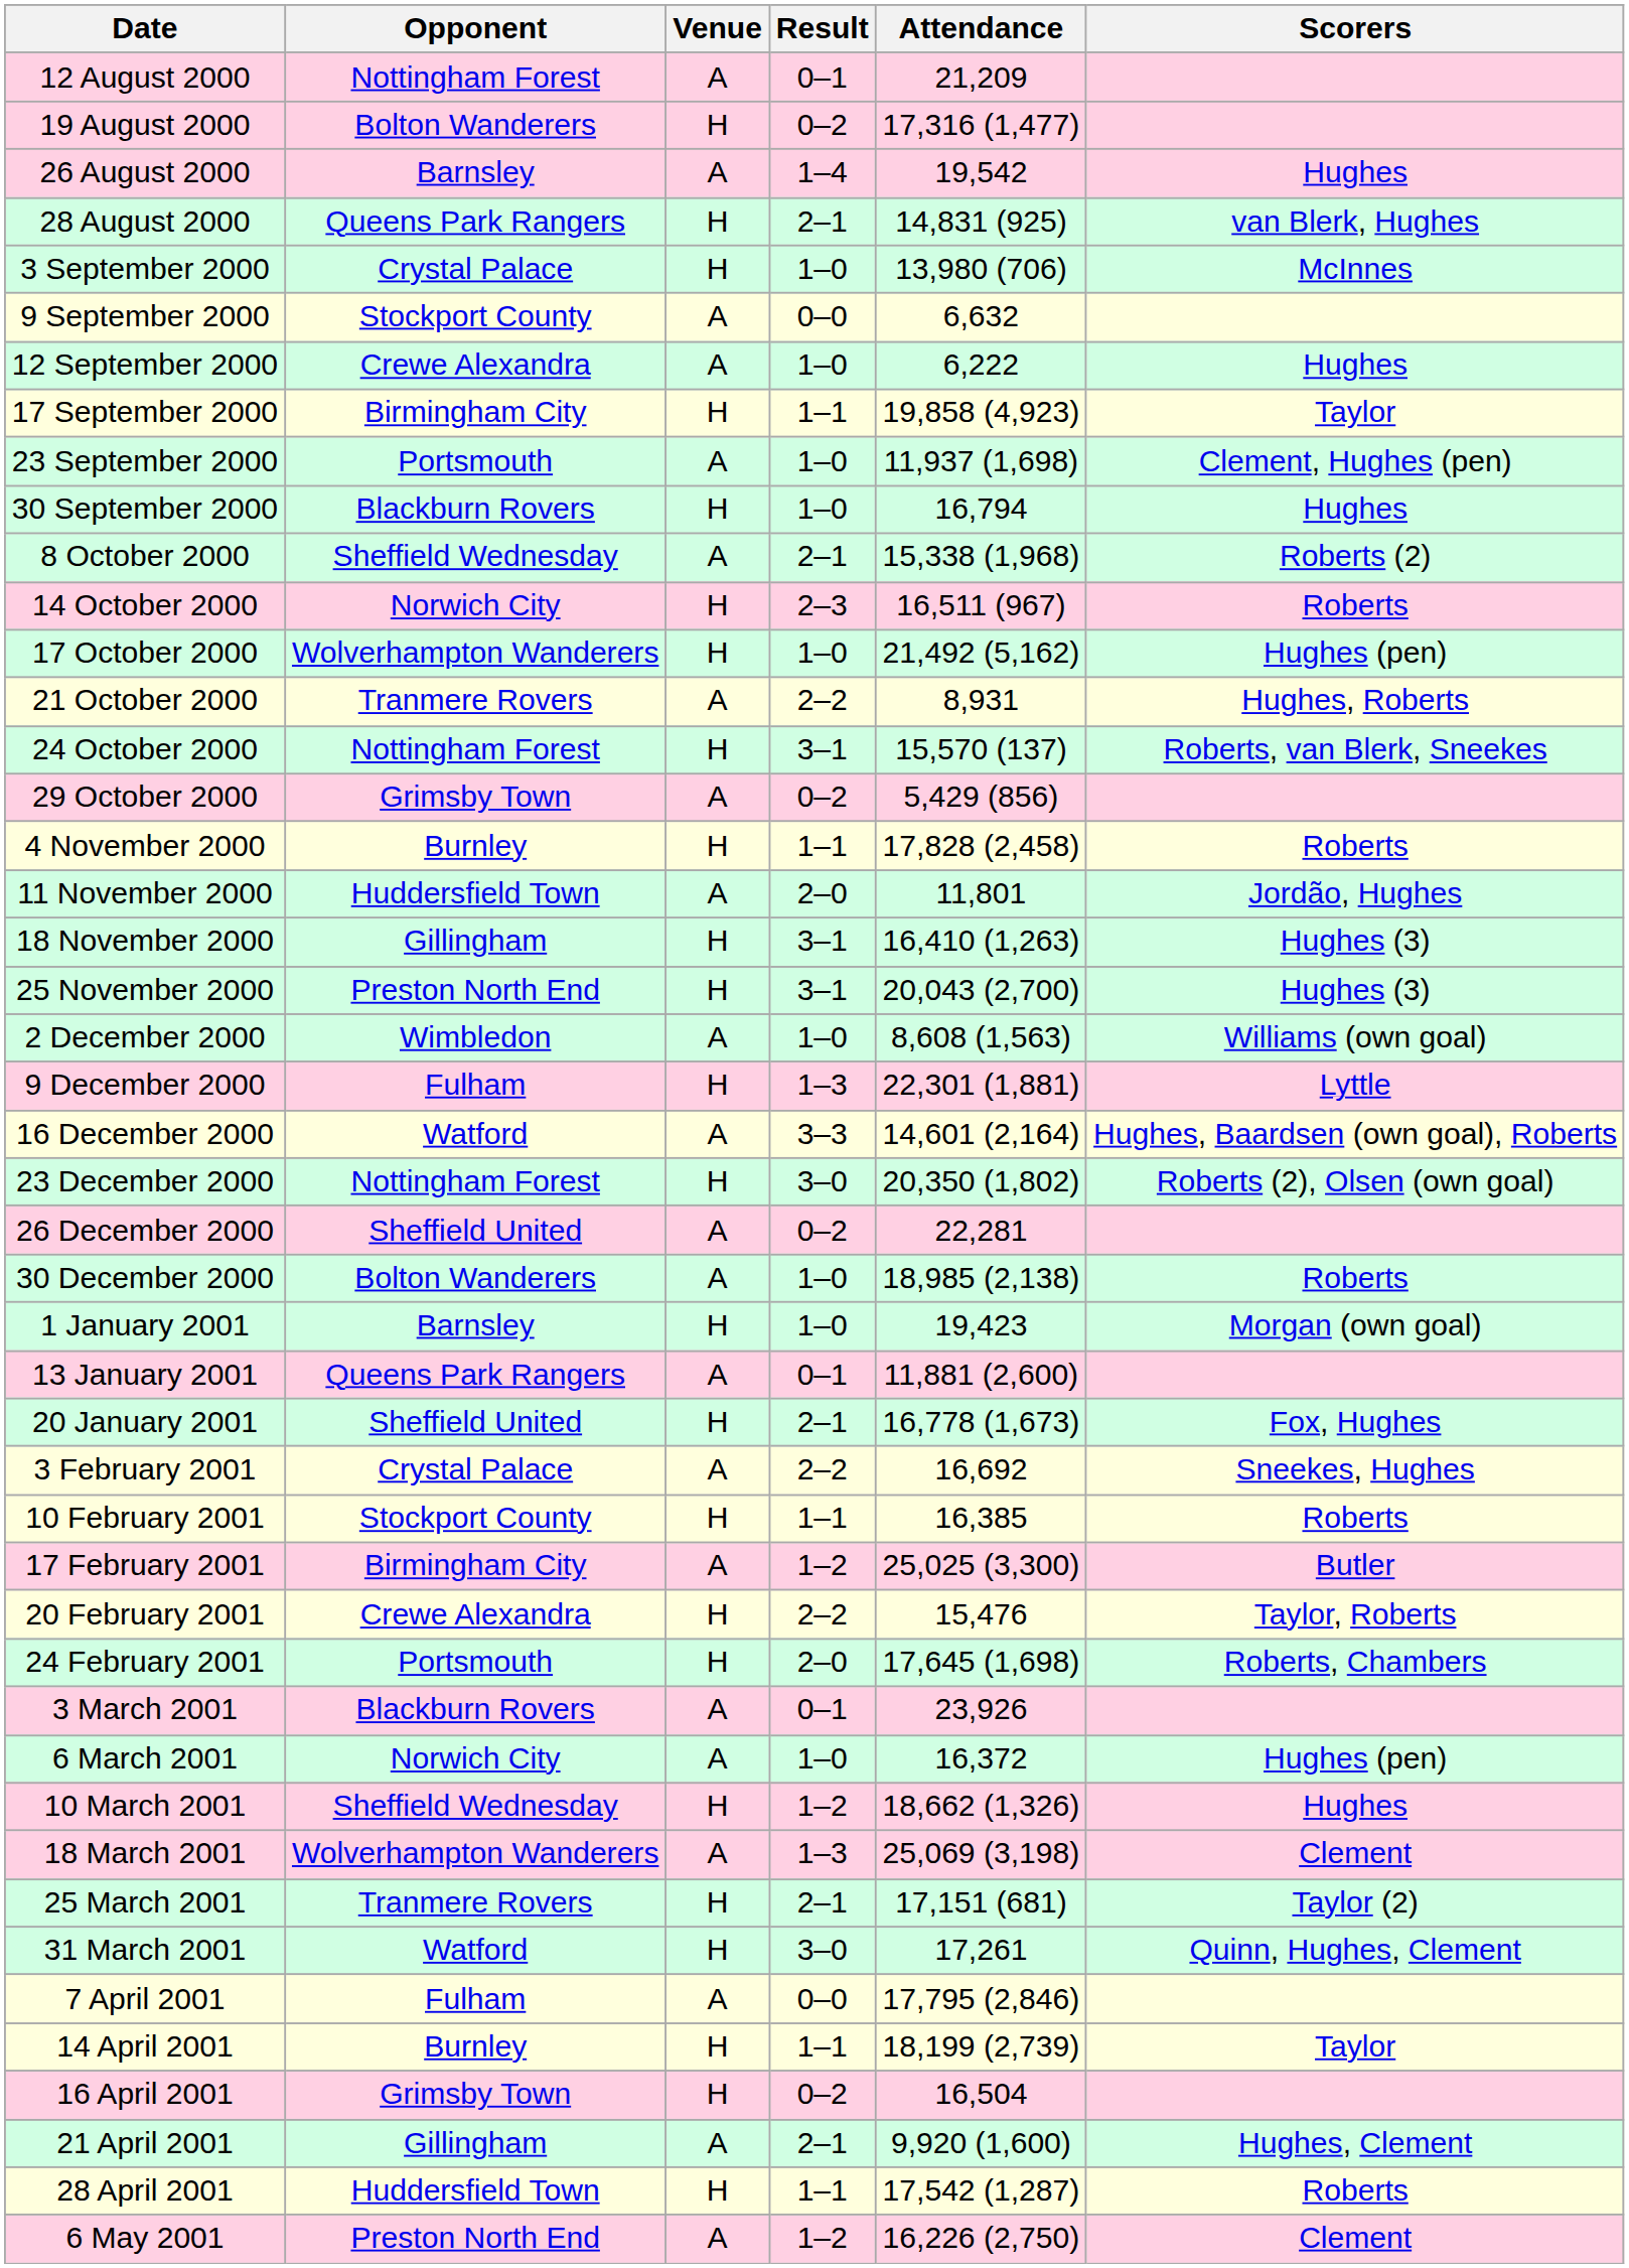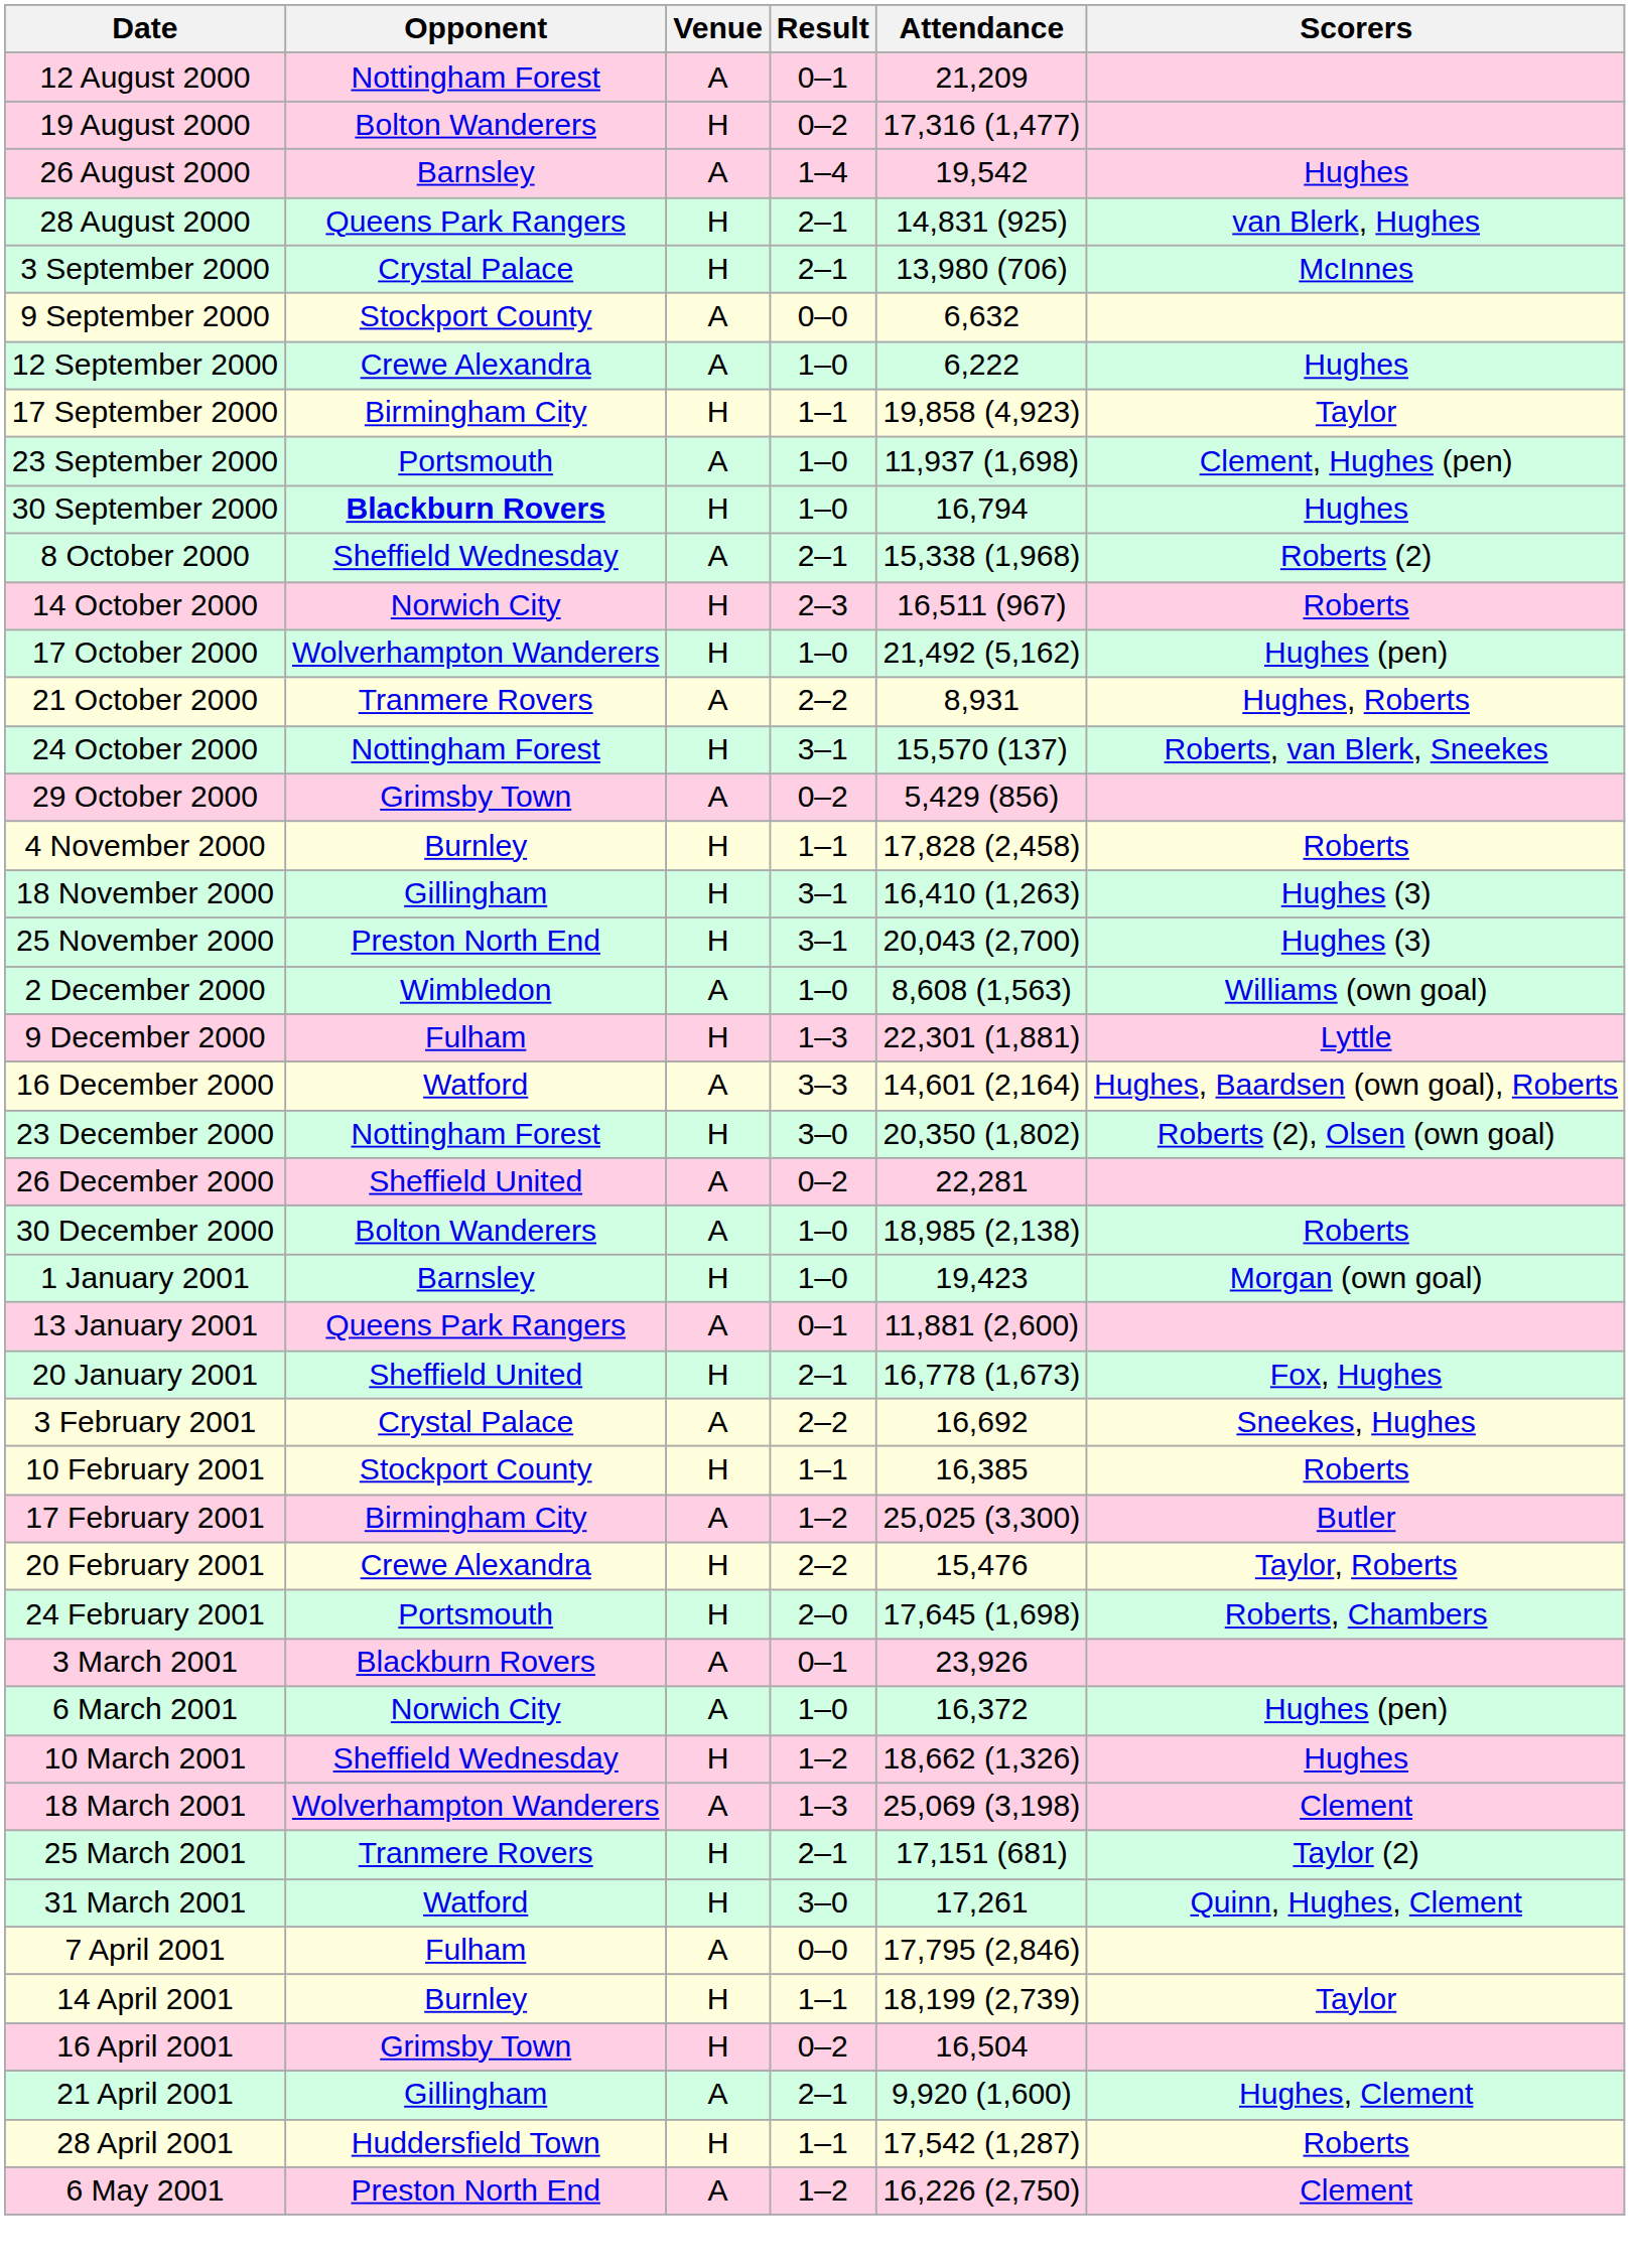3 September 2000 | Result: 1–0 -> 2–1
30 September 2000 | Opponent: normal -> bold
- row: 11 November 2000 | Huddersfield Town | A | 2–0 | 11,801 | Jordão, Hughes
